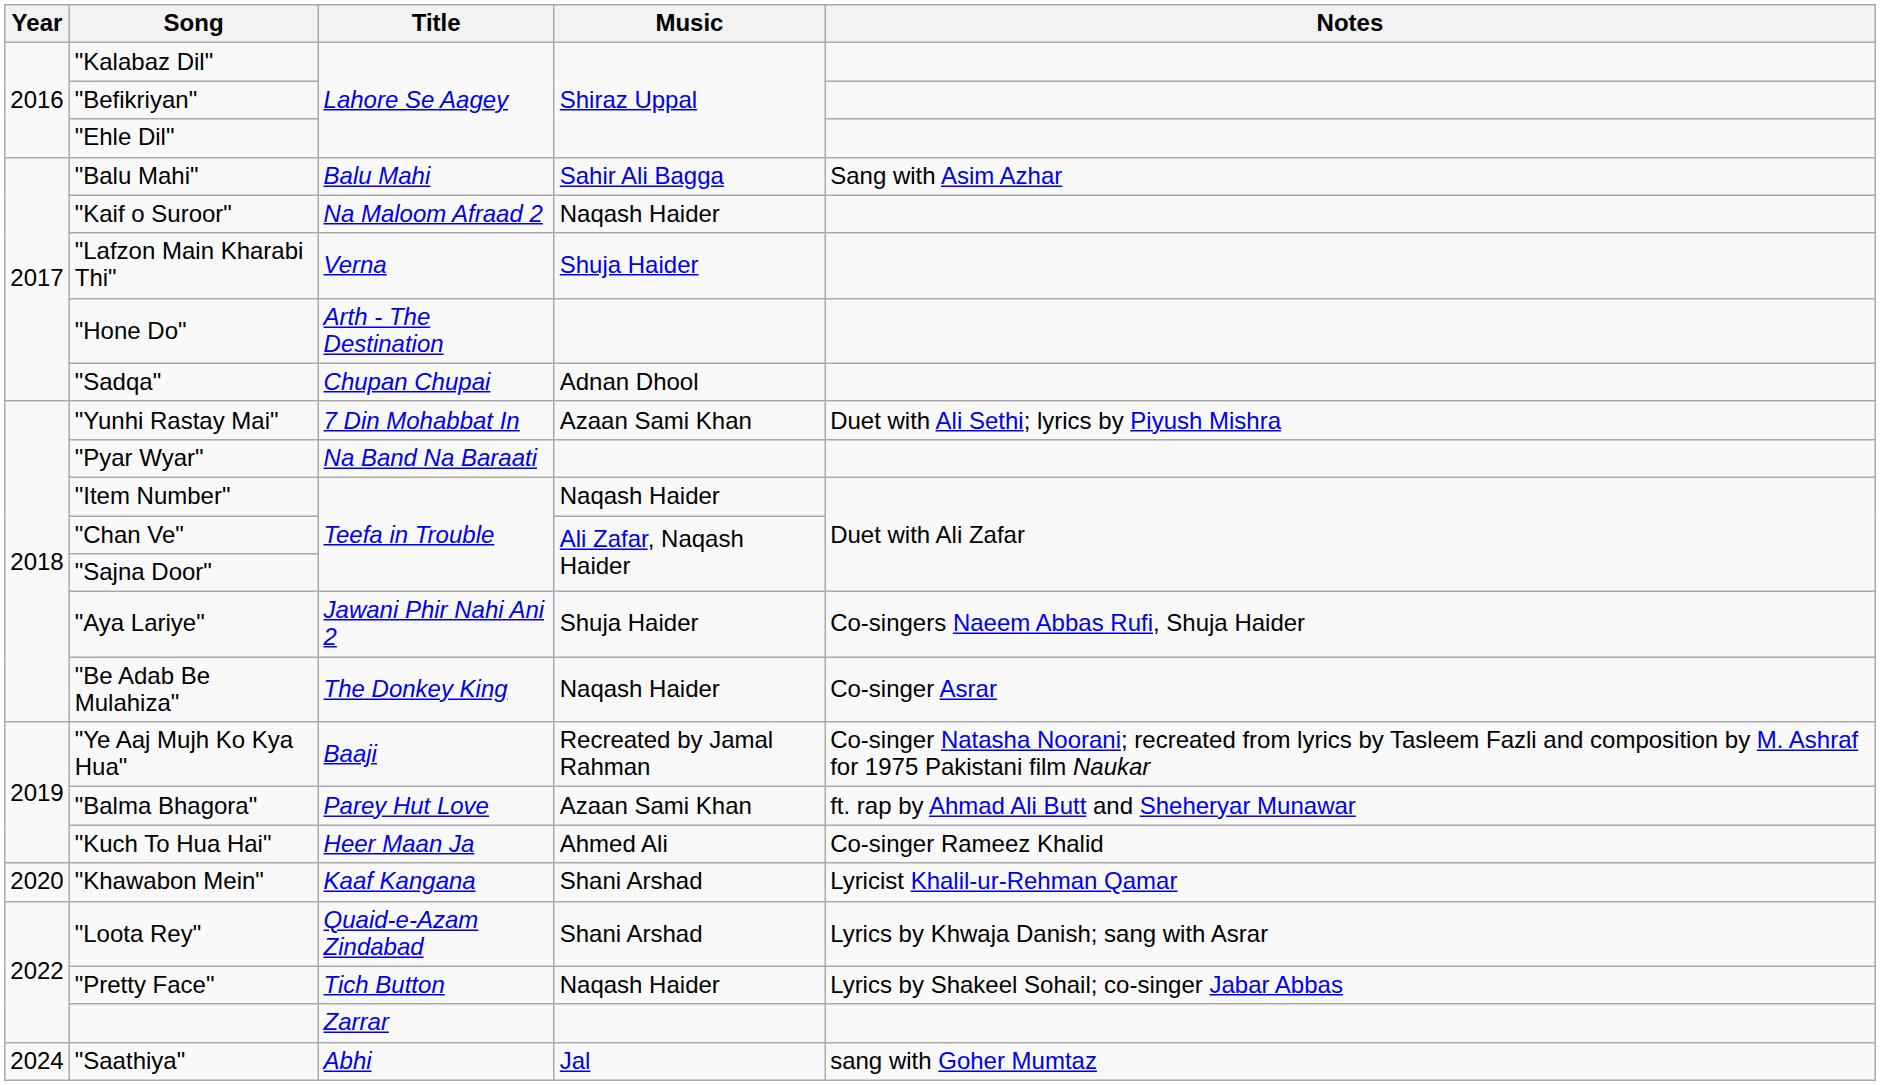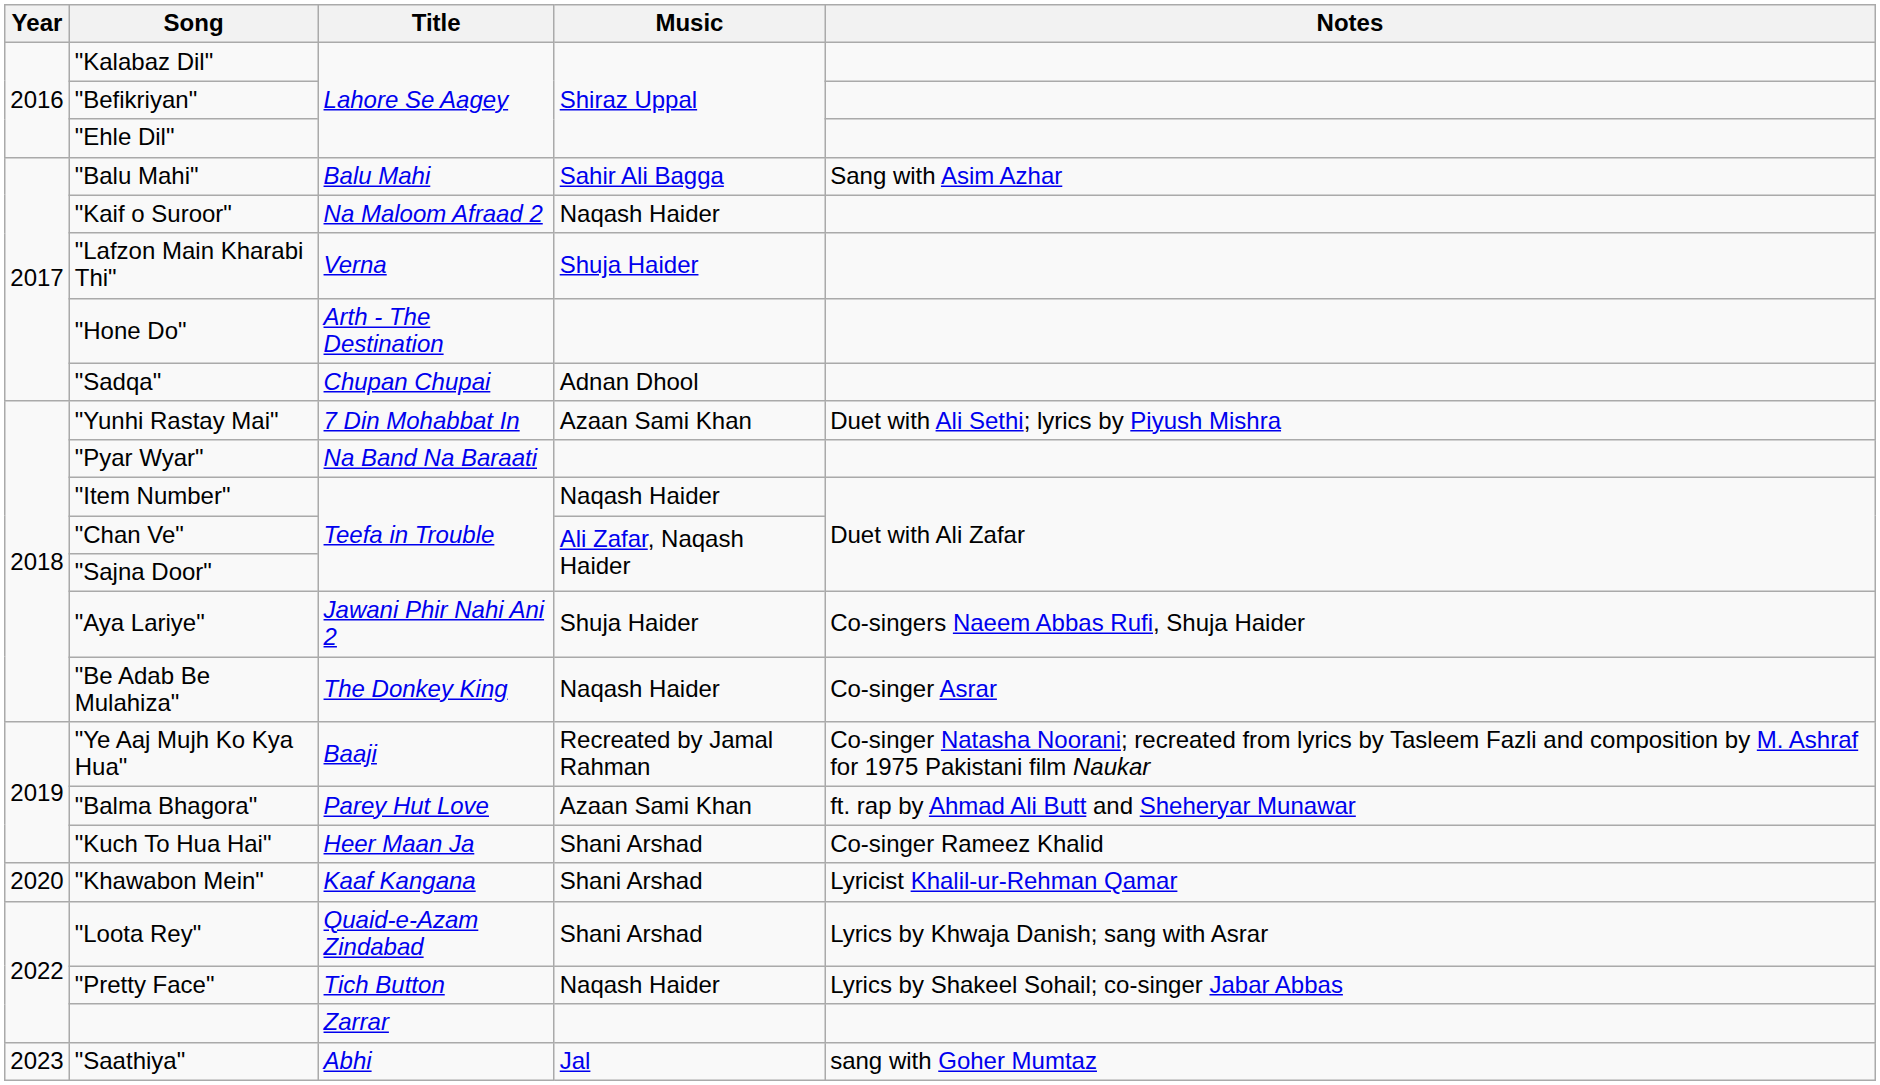"Kuch To Hua Hai" | Music: Ahmed Ali -> Shani Arshad
"Saathiya" | Year: 2024 -> 2023
